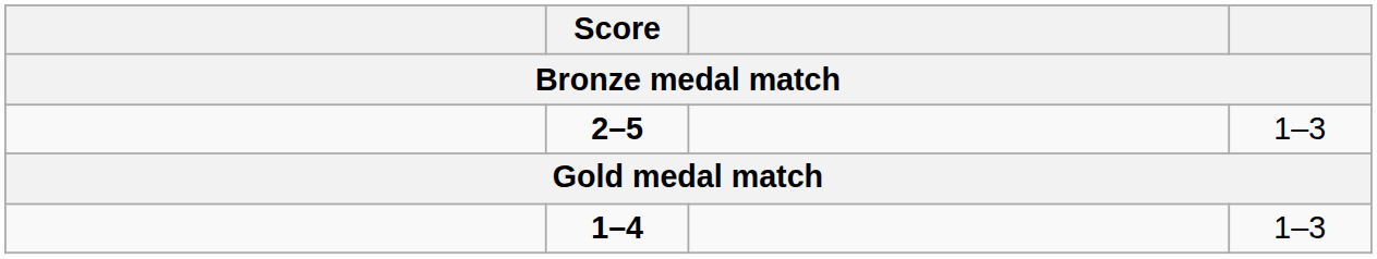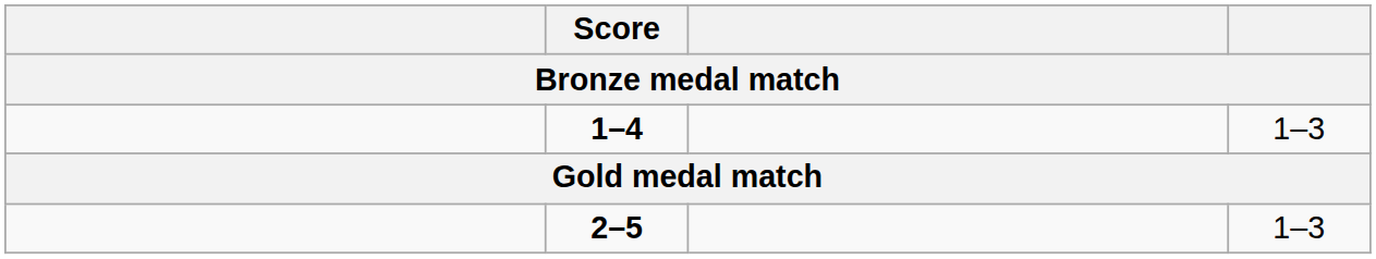rows swapped: 2–5 <-> 1–4
